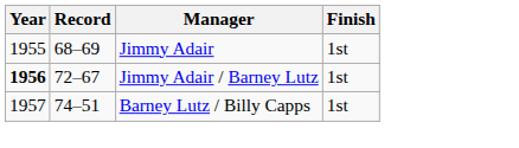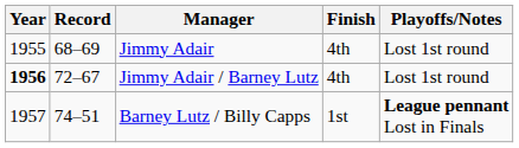+ column: Playoffs/Notes | Lost 1st round | Lost 1st round | League pennant Lost in Finals
Jimmy Adair | Finish: 1st -> 4th
Jimmy Adair / Barney Lutz | Finish: 1st -> 4th
